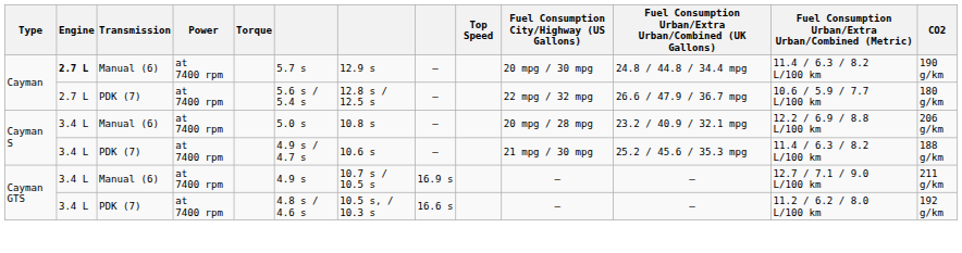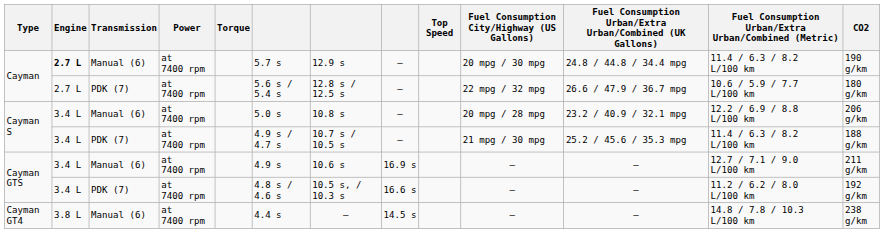Cayman S / PDK (7) | column 7: 10.6 s -> 10.7 s / 10.5 s
Cayman GTS / Manual (6) | column 7: 10.7 s / 10.5 s -> 10.6 s
+ row: Cayman GT4 | 3.8 L | Manual (6) | at 7400 rpm | 4.4 s | — | 14.5 s | — | — | 14.8 / 7.8 / 10.3 L/100 km | 238 g/km
